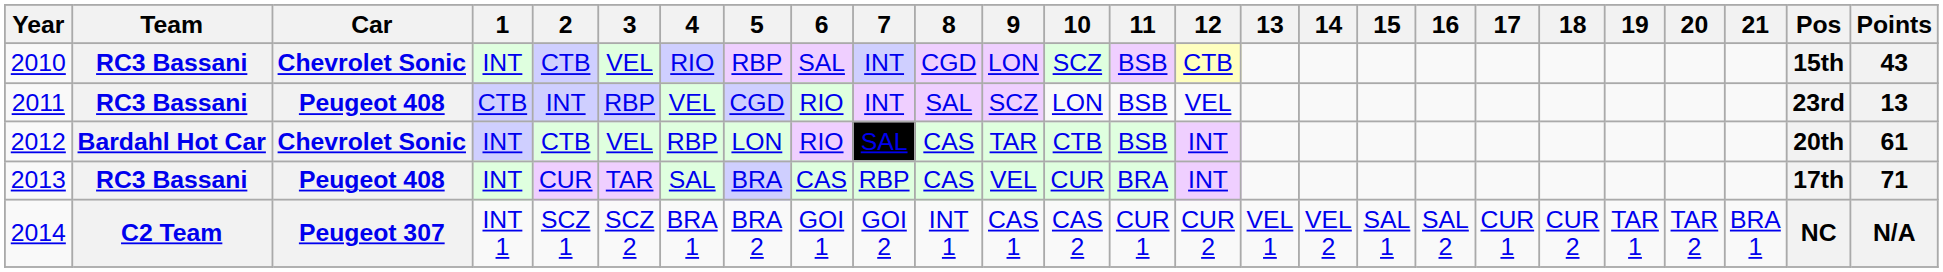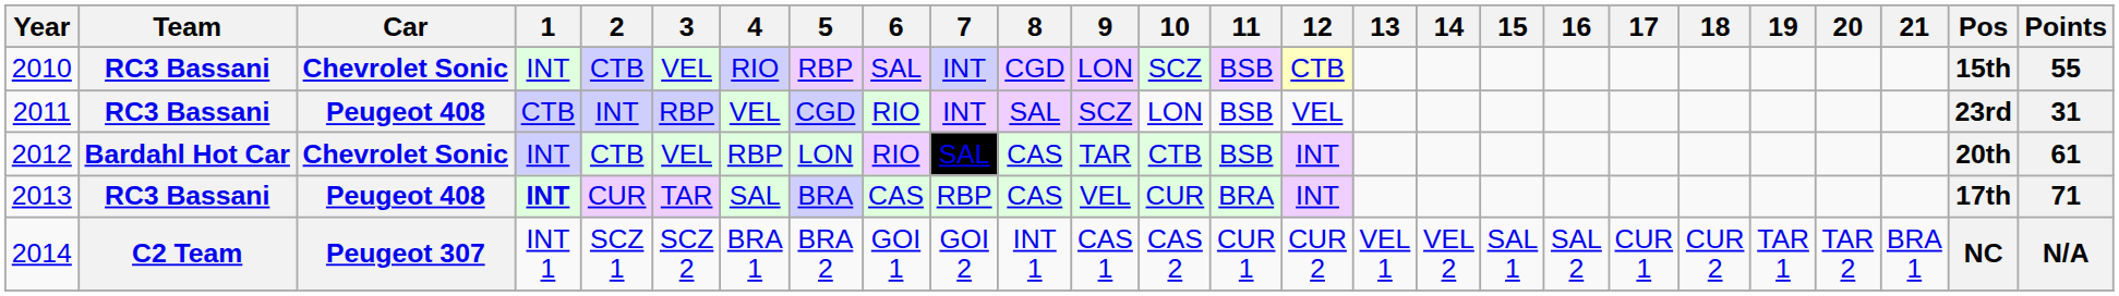2010 | Points: 43 -> 55
2011 | Points: 13 -> 31
2013 | 1: normal -> bold
